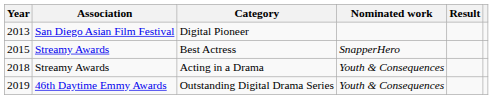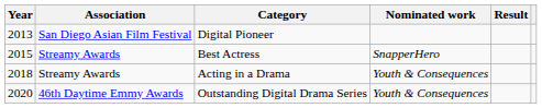Outstanding Digital Drama Series | Year: 2019 -> 2020
